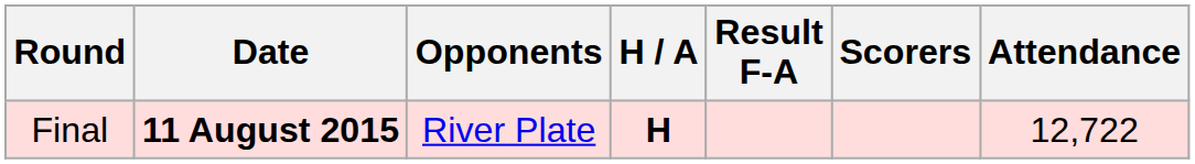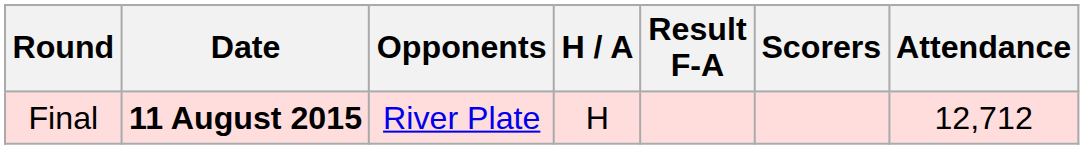Final | H / A: bold -> normal
Final | Attendance: 12,722 -> 12,712
